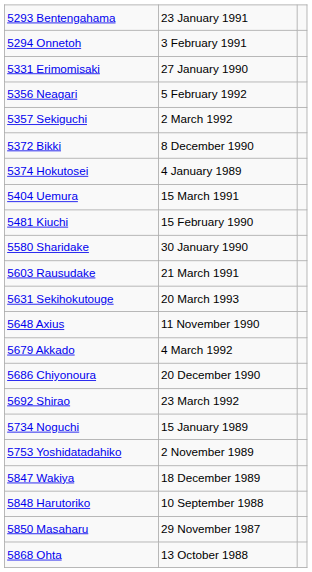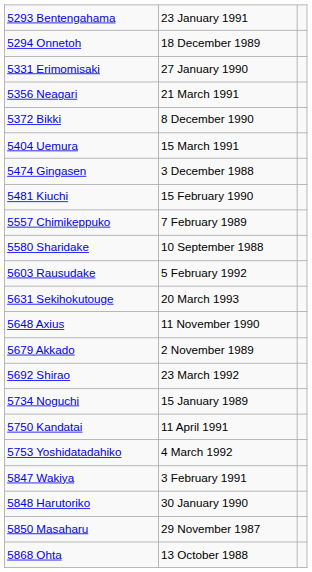5294 Onnetoh | column 2: 3 February 1991 -> 18 December 1989
5356 Neagari | column 2: 5 February 1992 -> 21 March 1991
- row: 5357 Sekiguchi | 2 March 1992
- row: 5374 Hokutosei | 4 January 1989
+ row: 5474 Gingasen | 3 December 1988
+ row: 5557 Chimikeppuko | 7 February 1989
5580 Sharidake | column 2: 30 January 1990 -> 10 September 1988
5603 Rausudake | column 2: 21 March 1991 -> 5 February 1992
5679 Akkado | column 2: 4 March 1992 -> 2 November 1989
- row: 5686 Chiyonoura | 20 December 1990
+ row: 5750 Kandatai | 11 April 1991
5753 Yoshidatadahiko | column 2: 2 November 1989 -> 4 March 1992
5847 Wakiya | column 2: 18 December 1989 -> 3 February 1991
5848 Harutoriko | column 2: 10 September 1988 -> 30 January 1990
